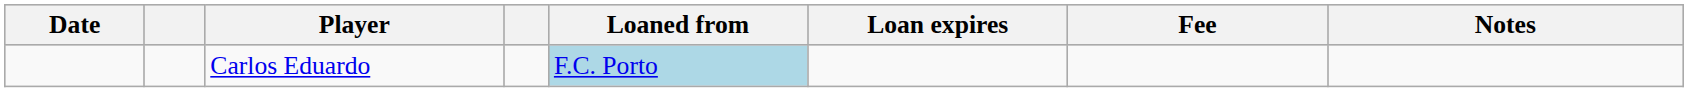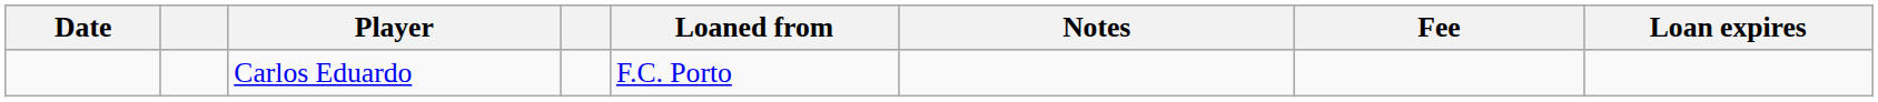columns swapped: Loan expires <-> Notes
Carlos Eduardo | Loaned from: lightblue background -> no background
